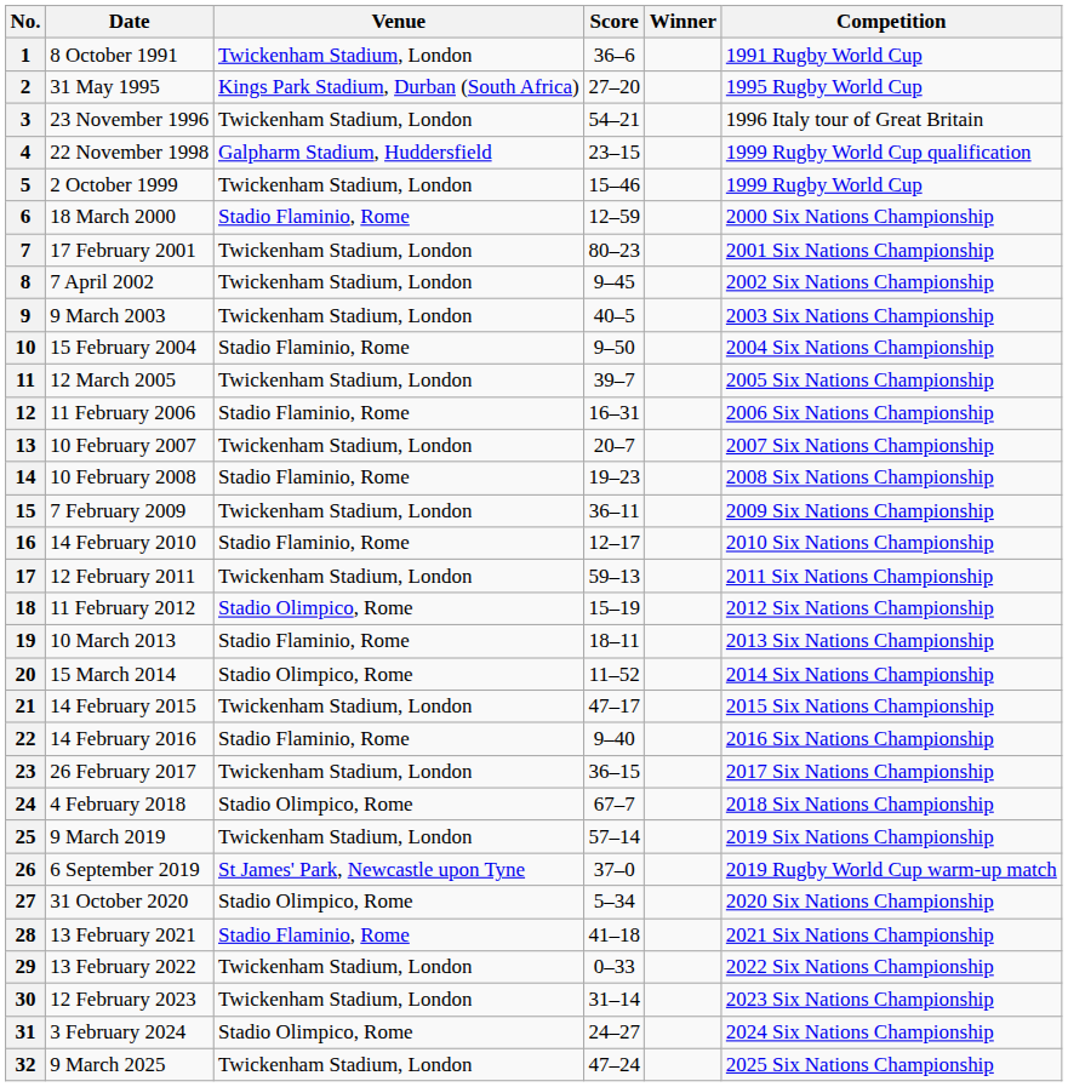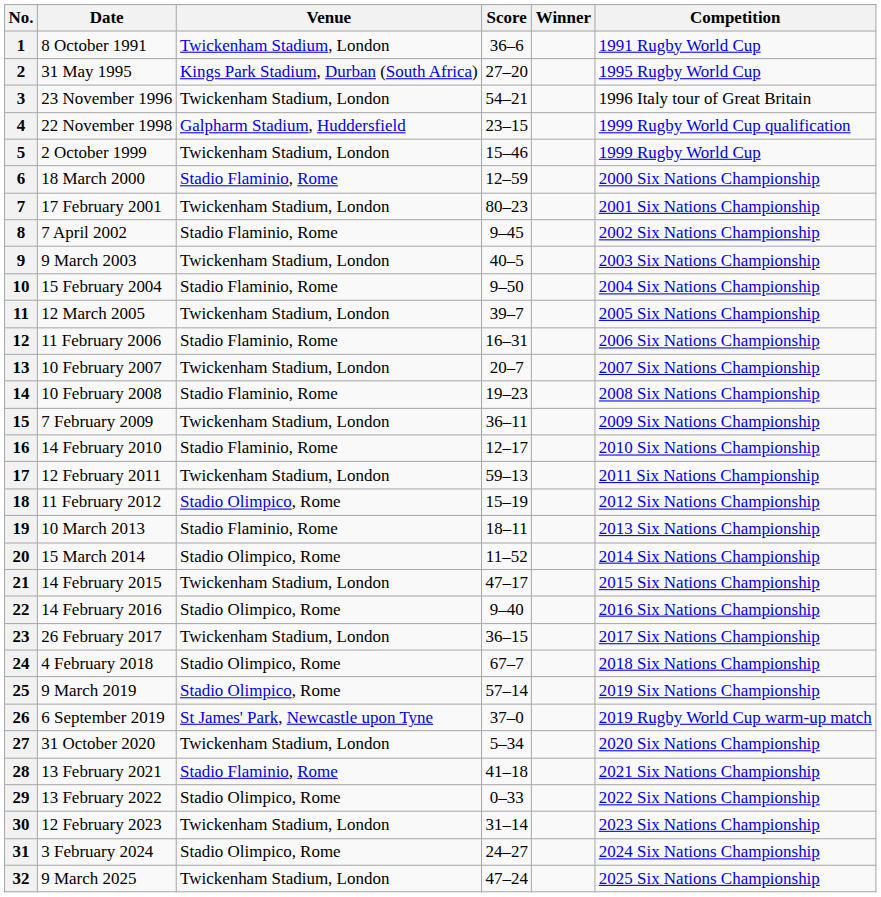8 | Venue: Twickenham Stadium, London -> Stadio Flaminio, Rome
22 | Venue: Stadio Flaminio, Rome -> Stadio Olimpico, Rome
25 | Venue: Twickenham Stadium, London -> Stadio Olimpico, Rome
27 | Venue: Stadio Olimpico, Rome -> Twickenham Stadium, London
29 | Venue: Twickenham Stadium, London -> Stadio Olimpico, Rome
